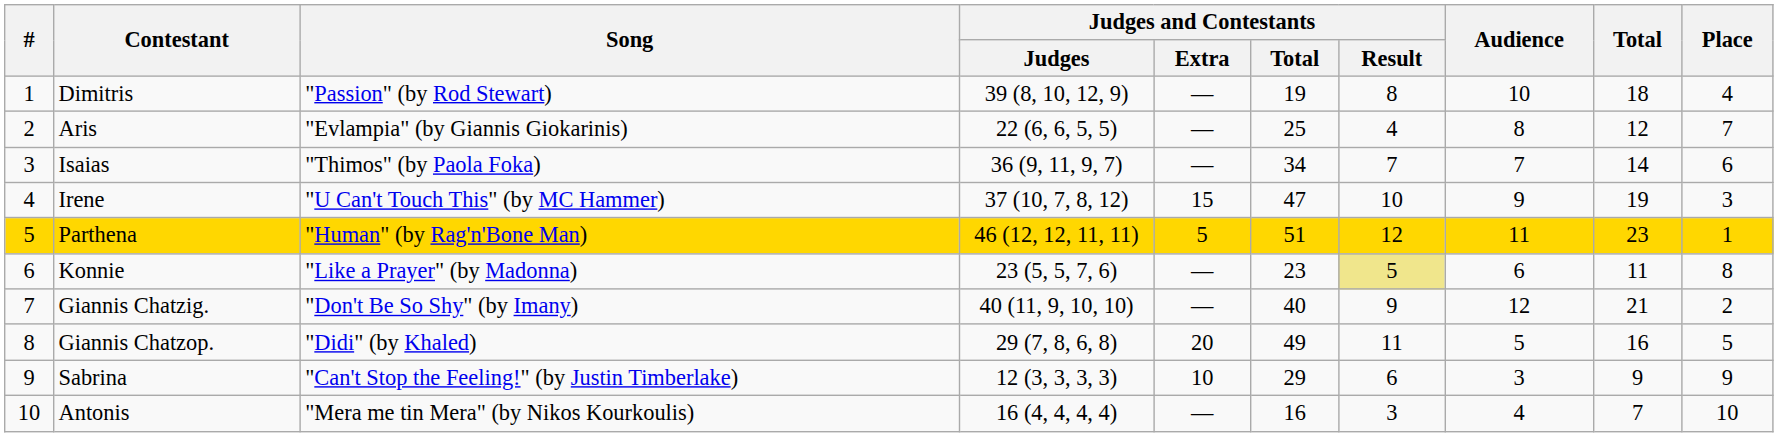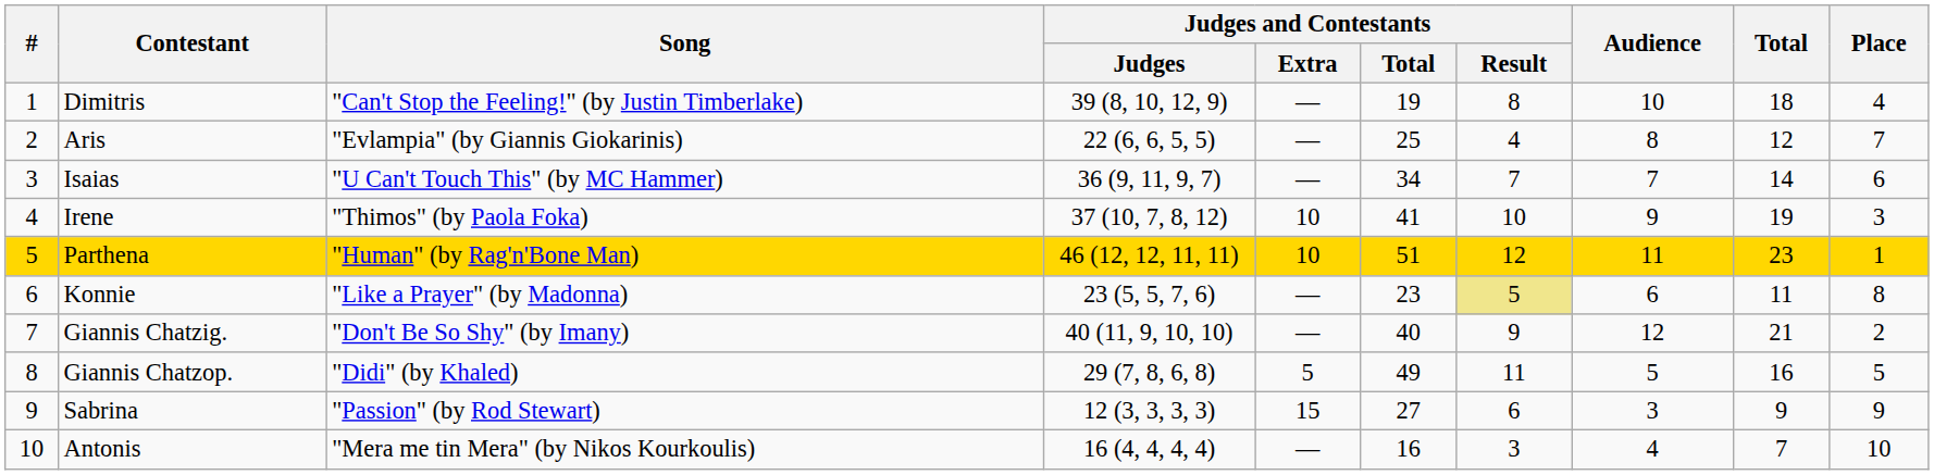Dimitris | Song: "Passion" (by Rod Stewart) -> "Can't Stop the Feeling!" (by Justin Timberlake)
Isaias | Song: "Thimos" (by Paola Foka) -> "U Can't Touch This" (by MC Hammer)
Irene | Song: "U Can't Touch This" (by MC Hammer) -> "Thimos" (by Paola Foka)
Irene | Judges and Contestants / Extra: 15 -> 10
Irene | Judges and Contestants / Total: 47 -> 41
Parthena | Judges and Contestants / Extra: 5 -> 10
Giannis Chatzop. | Judges and Contestants / Extra: 20 -> 5
Sabrina | Song: "Can't Stop the Feeling!" (by Justin Timberlake) -> "Passion" (by Rod Stewart)
Sabrina | Judges and Contestants / Extra: 10 -> 15
Sabrina | Judges and Contestants / Total: 29 -> 27
